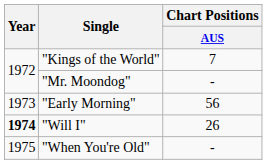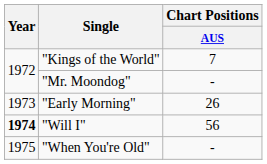"Early Morning" | Chart Positions / AUS: 56 -> 26
"Will I" | Chart Positions / AUS: 26 -> 56
